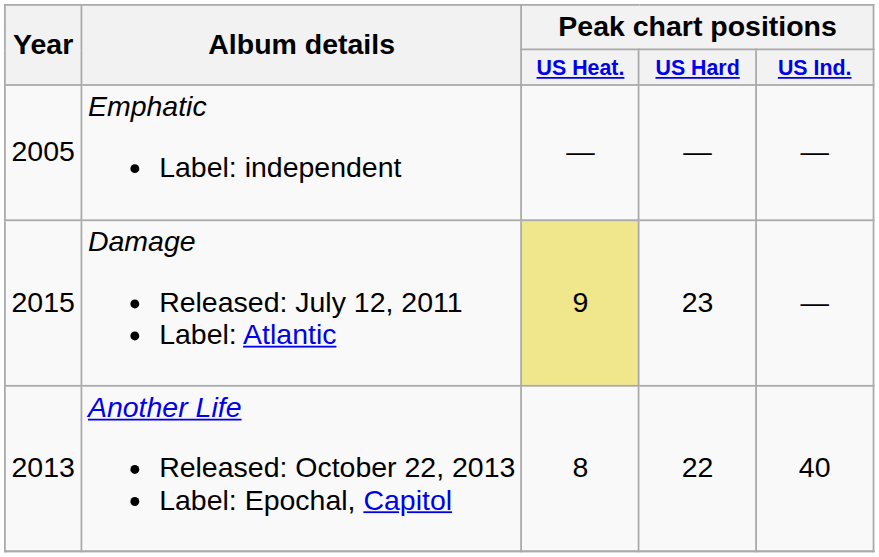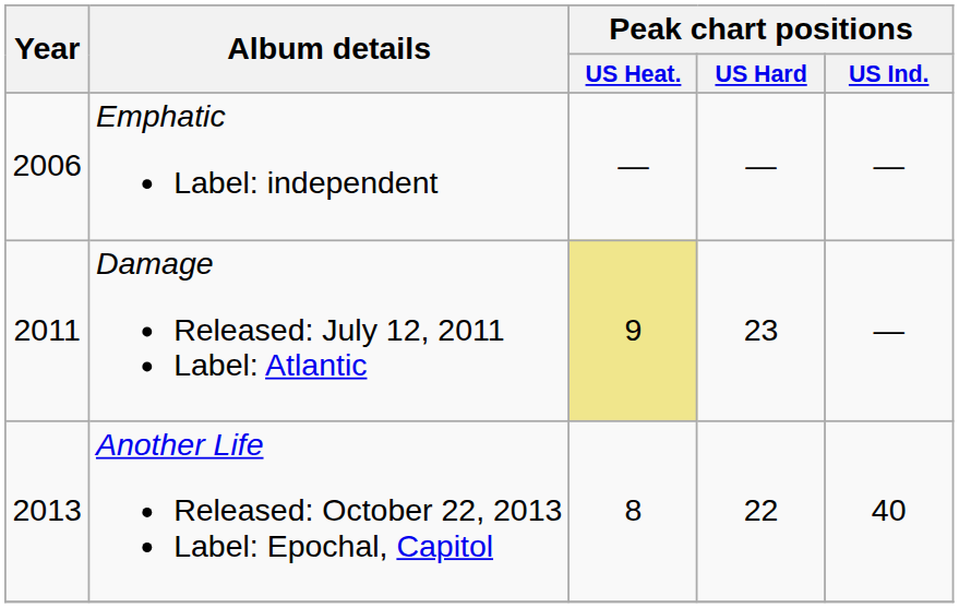Emphatic Label: independent | Year: 2005 -> 2006
Damage Released: July 12, 2011 Label: Atlantic | Year: 2015 -> 2011
